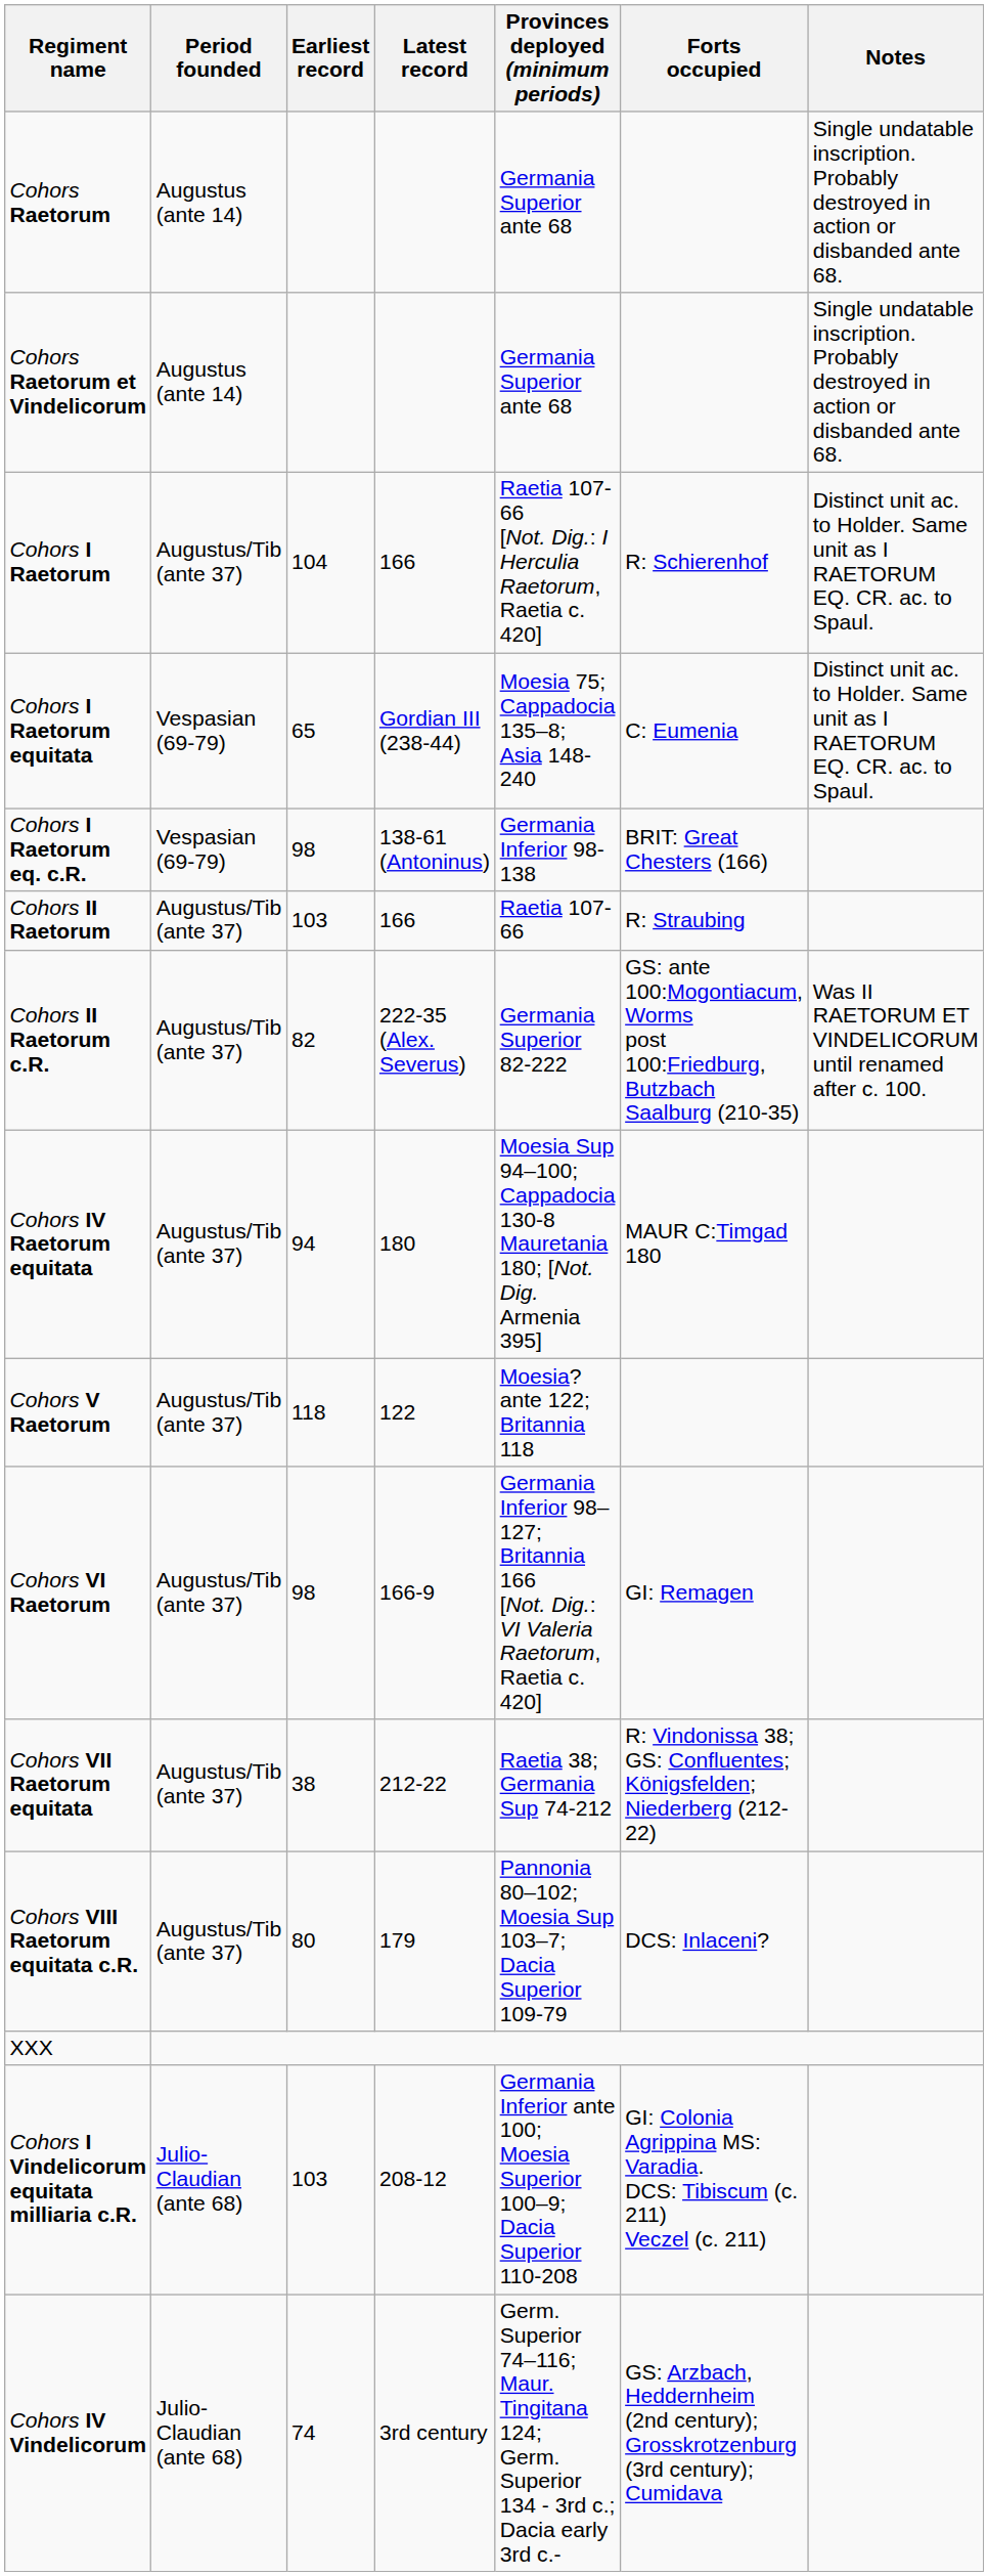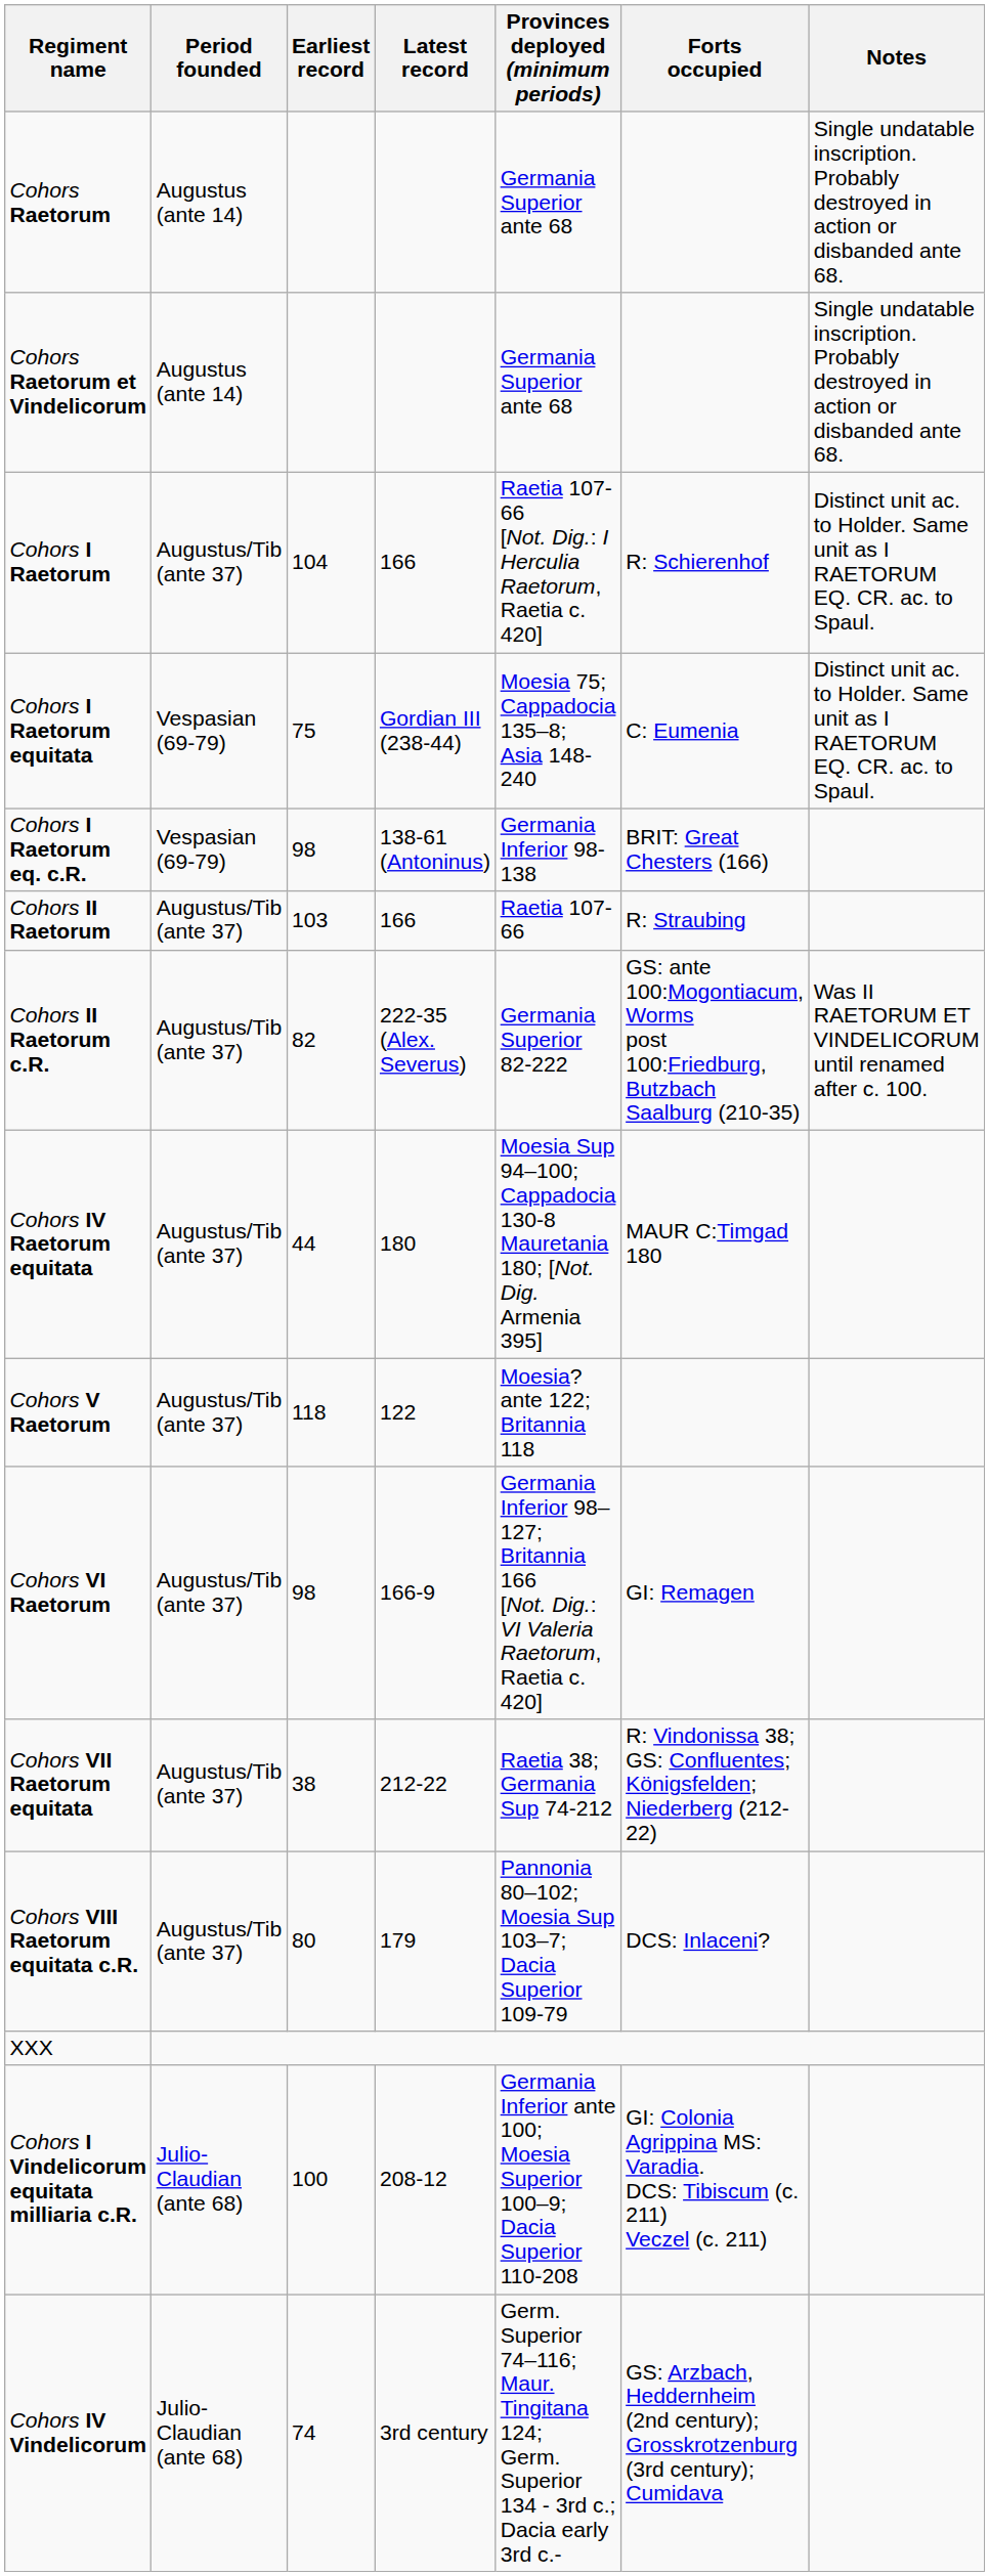Cohors I Raetorum equitata | Earliest record: 65 -> 75
Cohors IV Raetorum equitata | Earliest record: 94 -> 44
Cohors I Vindelicorum equitata milliaria c.R. | Earliest record: 103 -> 100
